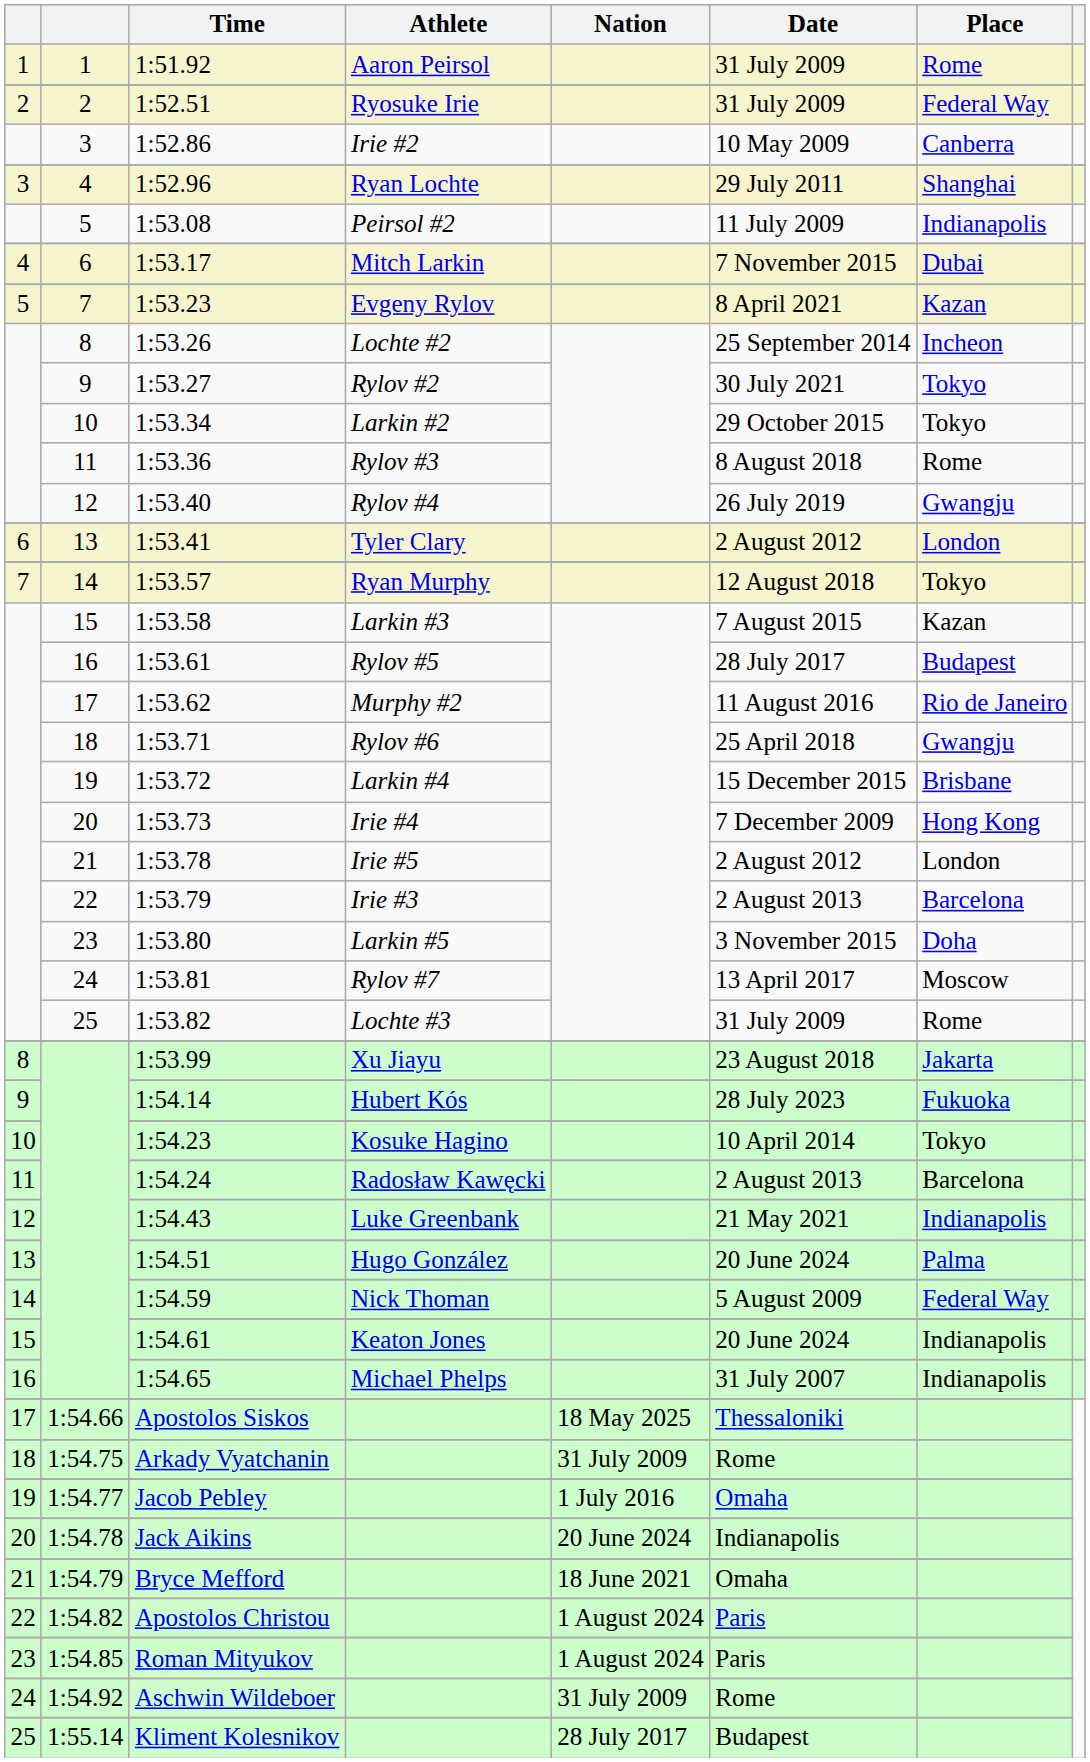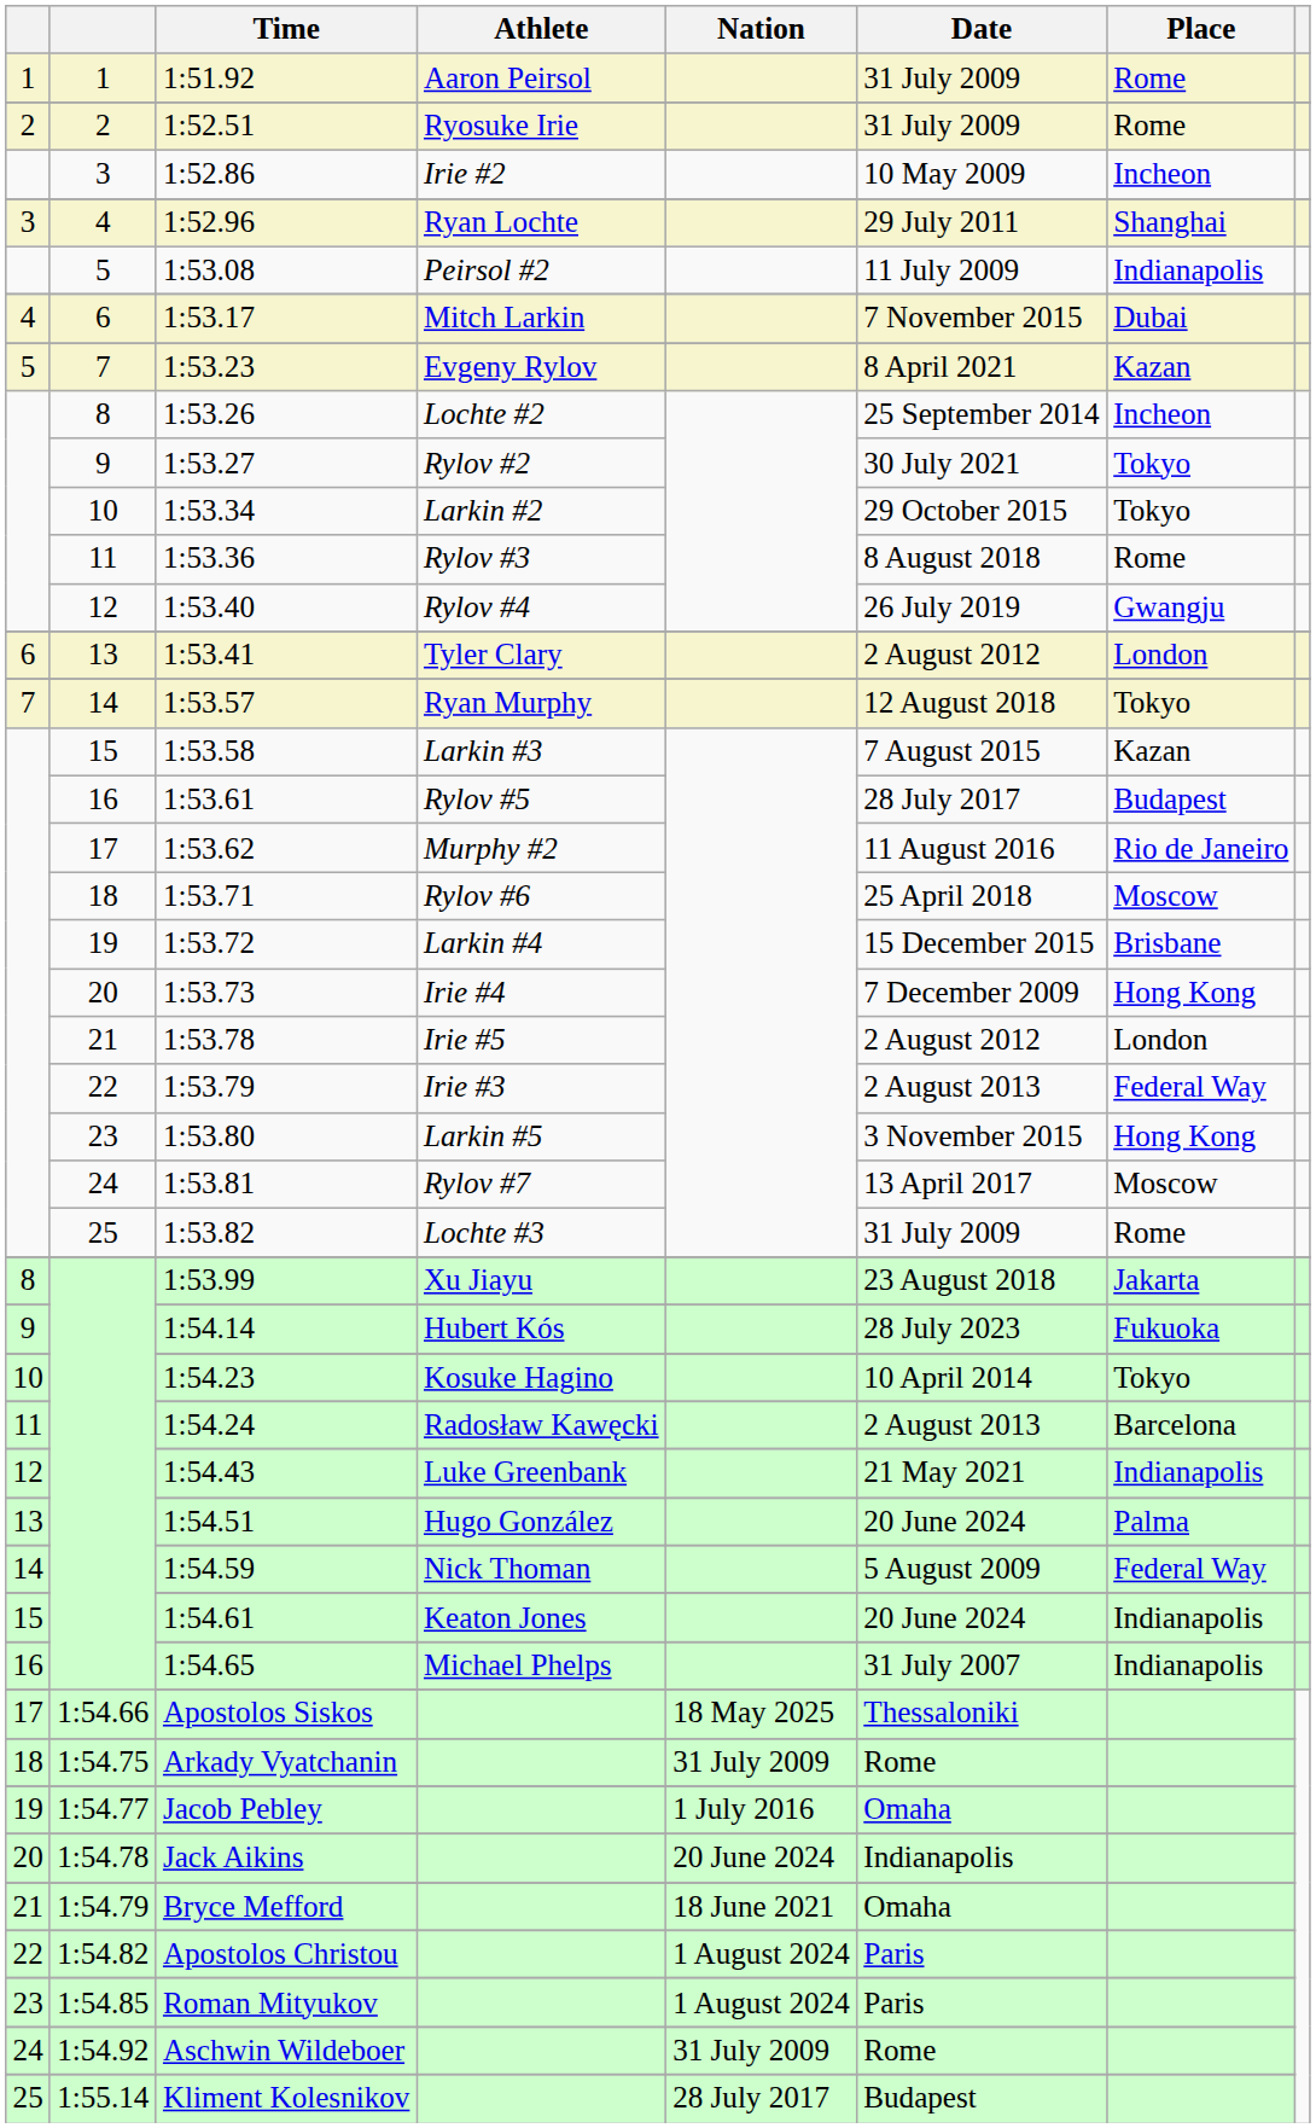1:52.51 | Place: Federal Way -> Rome
1:52.86 | Place: Canberra -> Incheon
1:53.71 | Place: Gwangju -> Moscow
1:53.79 | Place: Barcelona -> Federal Way
1:53.80 | Place: Doha -> Hong Kong
